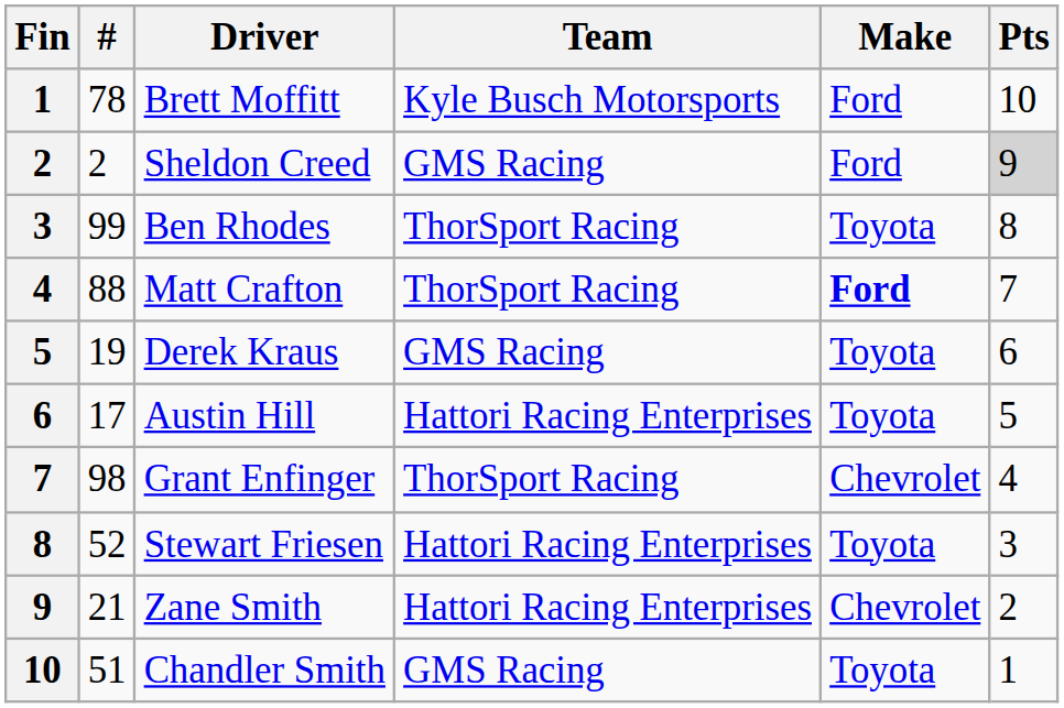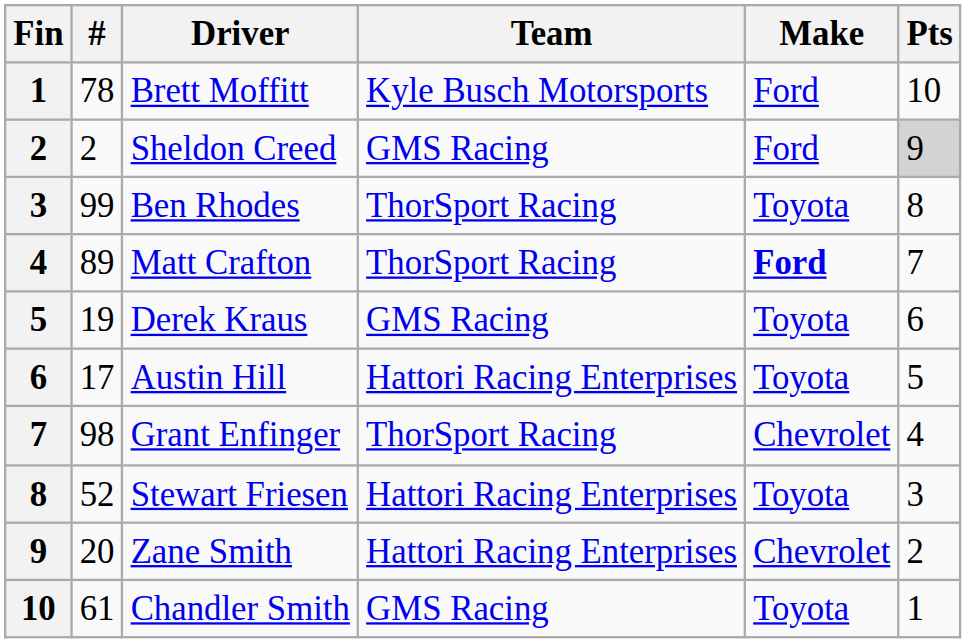Matt Crafton | #: 88 -> 89
Zane Smith | #: 21 -> 20
Chandler Smith | #: 51 -> 61
